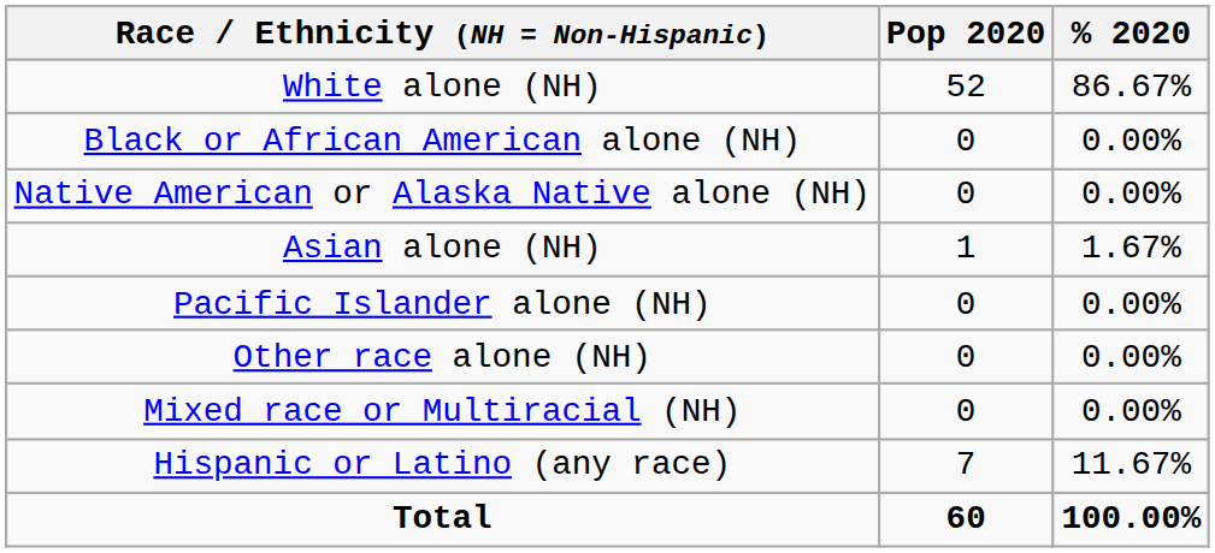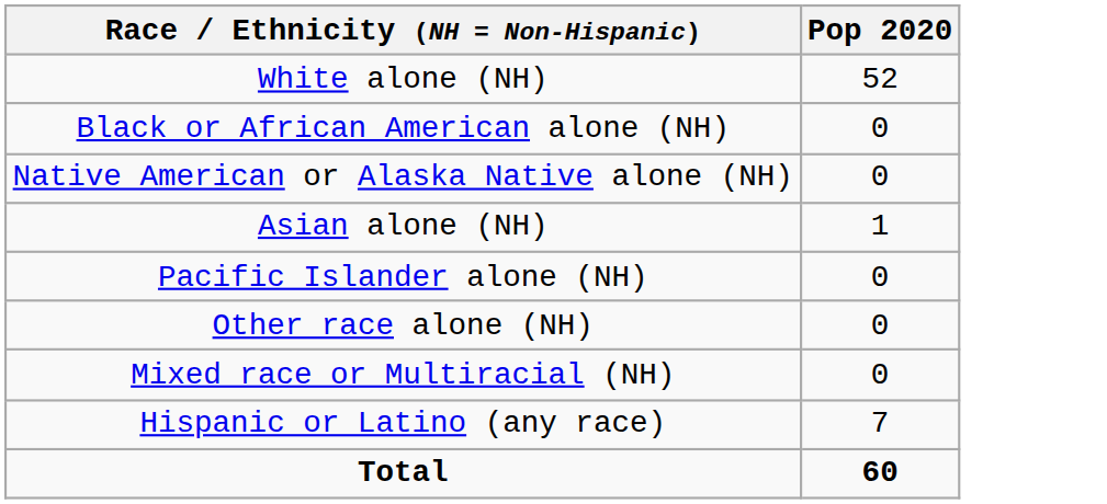- column: % 2020 | 86.67% | 0.00% | 0.00% | 1.67% | 0.00% | 0.00% | 0.00% | 11.67% | 100.00%
